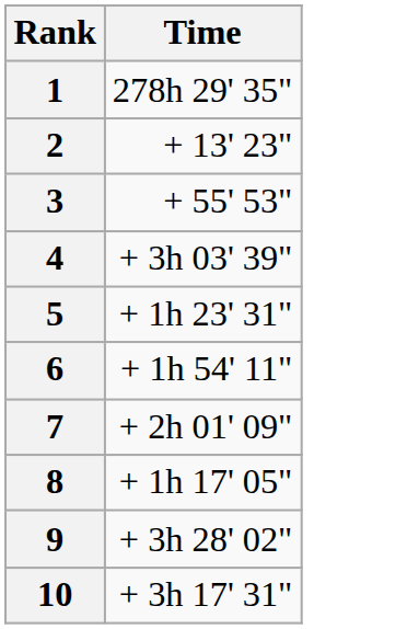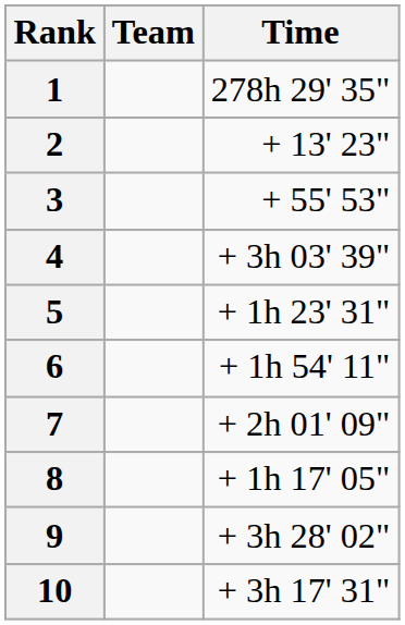+ column: Team
